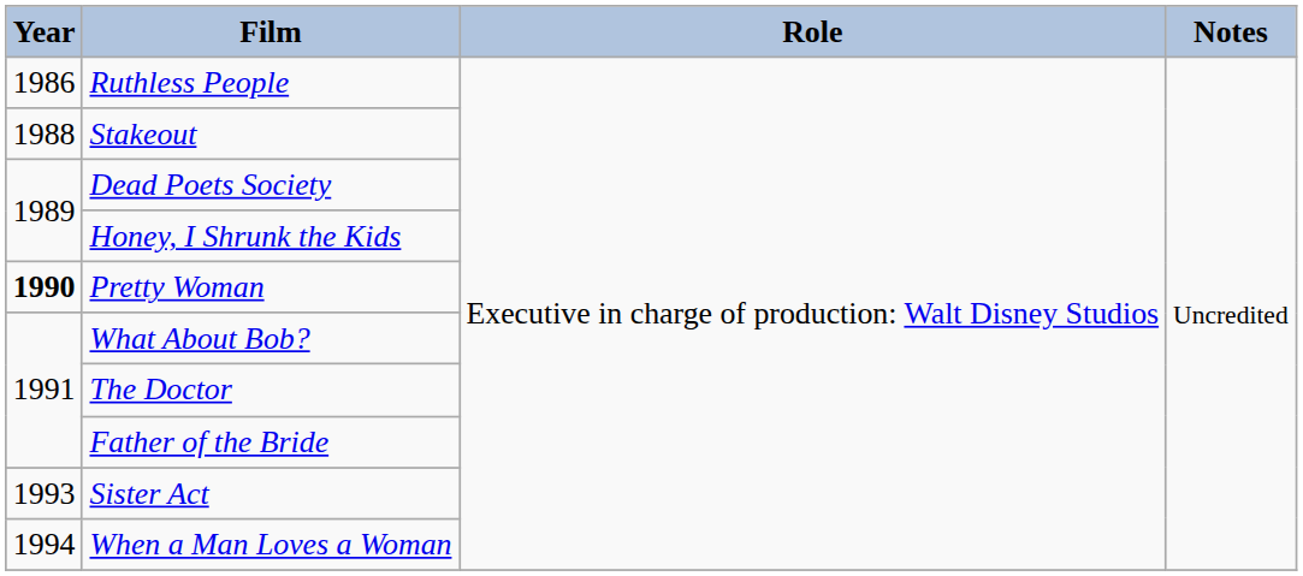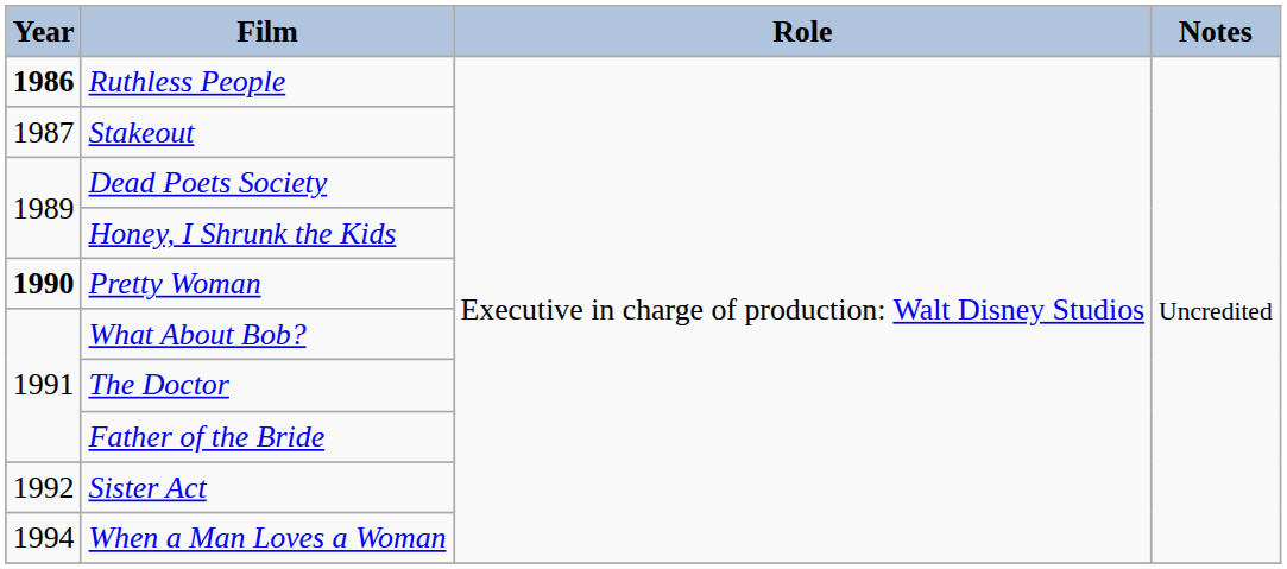Ruthless People | Year: normal -> bold
Stakeout | Year: 1988 -> 1987
Sister Act | Year: 1993 -> 1992
